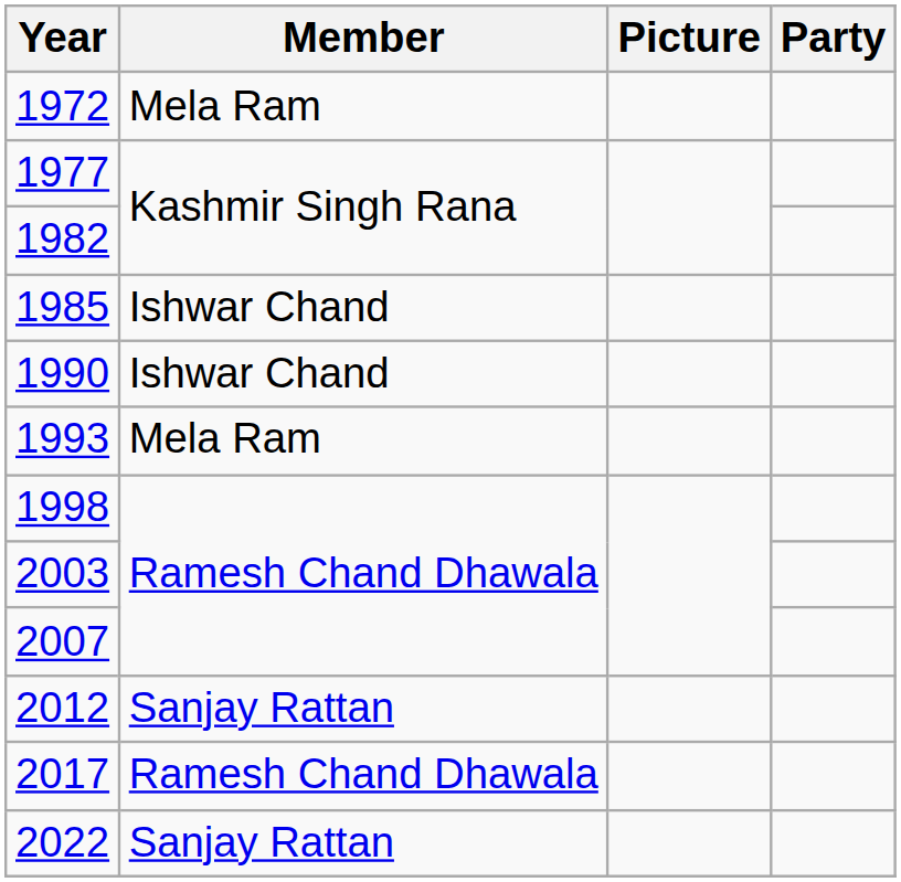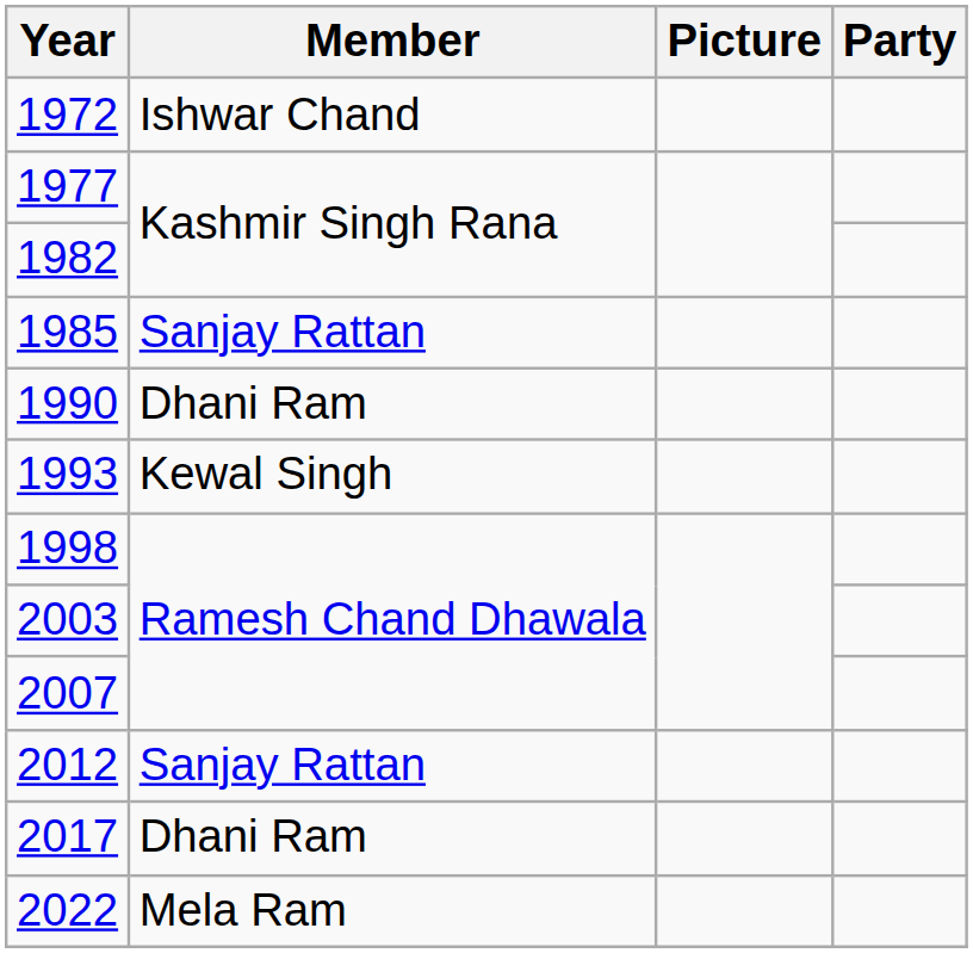1972 | Member: Mela Ram -> Ishwar Chand
1985 | Member: Ishwar Chand -> Sanjay Rattan
1990 | Member: Ishwar Chand -> Dhani Ram
1993 | Member: Mela Ram -> Kewal Singh
2017 | Member: Ramesh Chand Dhawala -> Dhani Ram
2022 | Member: Sanjay Rattan -> Mela Ram
